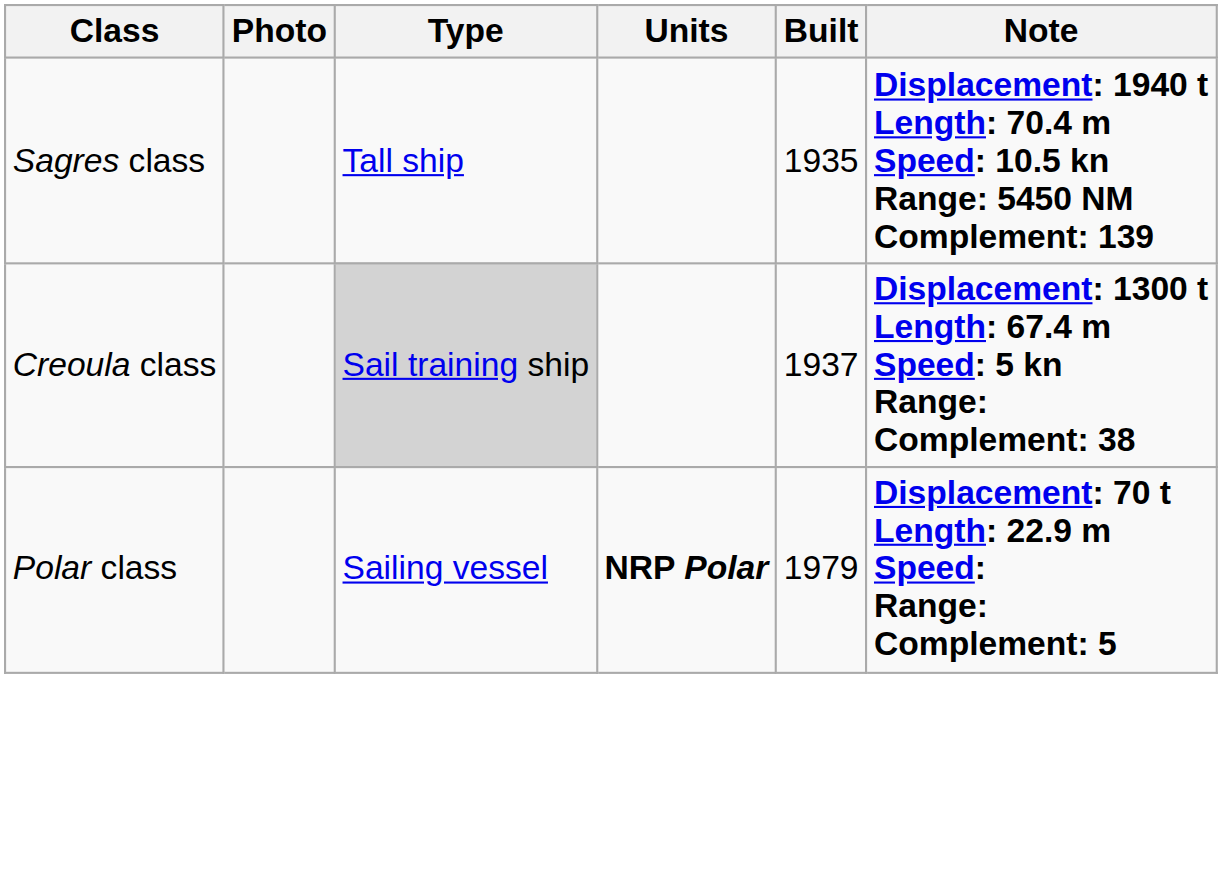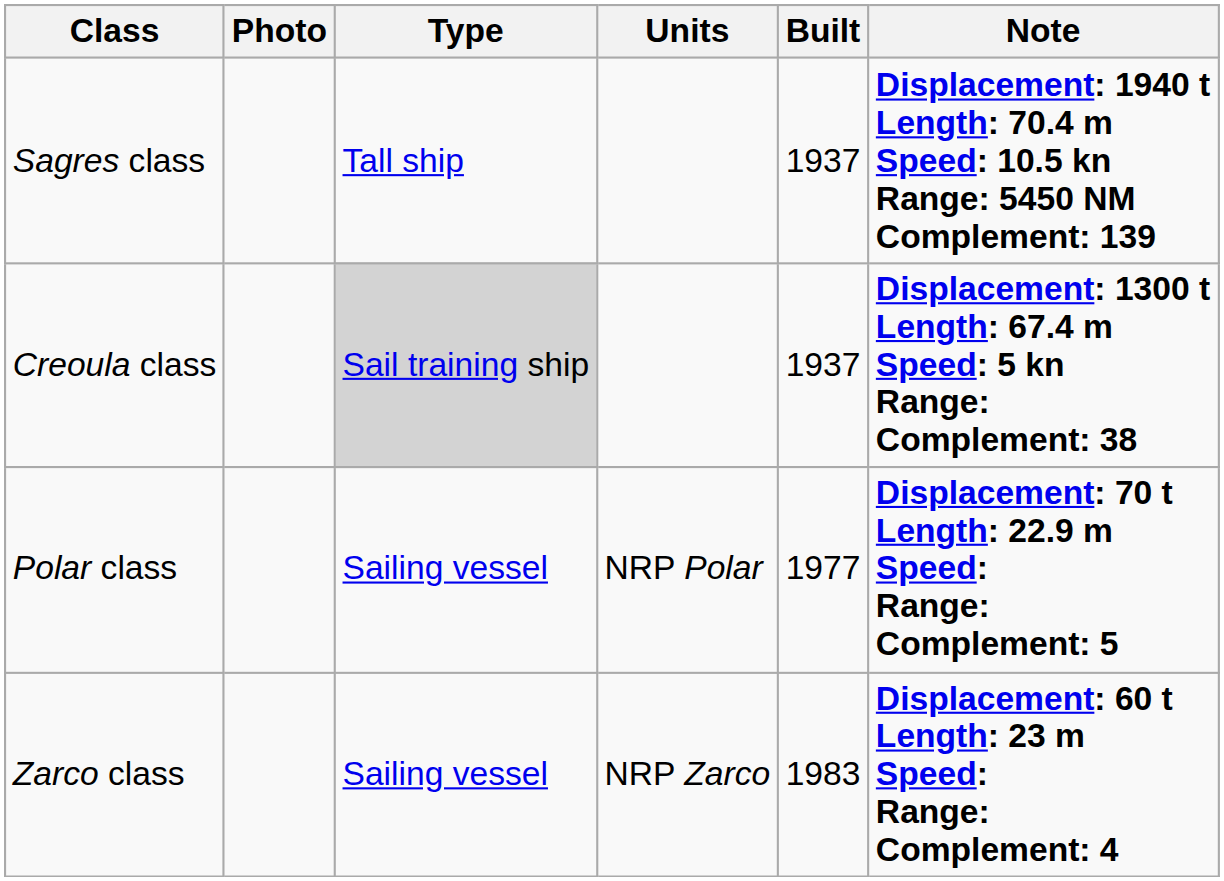Sagres class | Built: 1935 -> 1937
Polar class | Units: bold -> normal
Polar class | Built: 1979 -> 1977
+ row: Zarco class | Sailing vessel | NRP Zarco | 1983 | Displacement: 60 t Length: 23 m Speed: Range: Complement: 4
